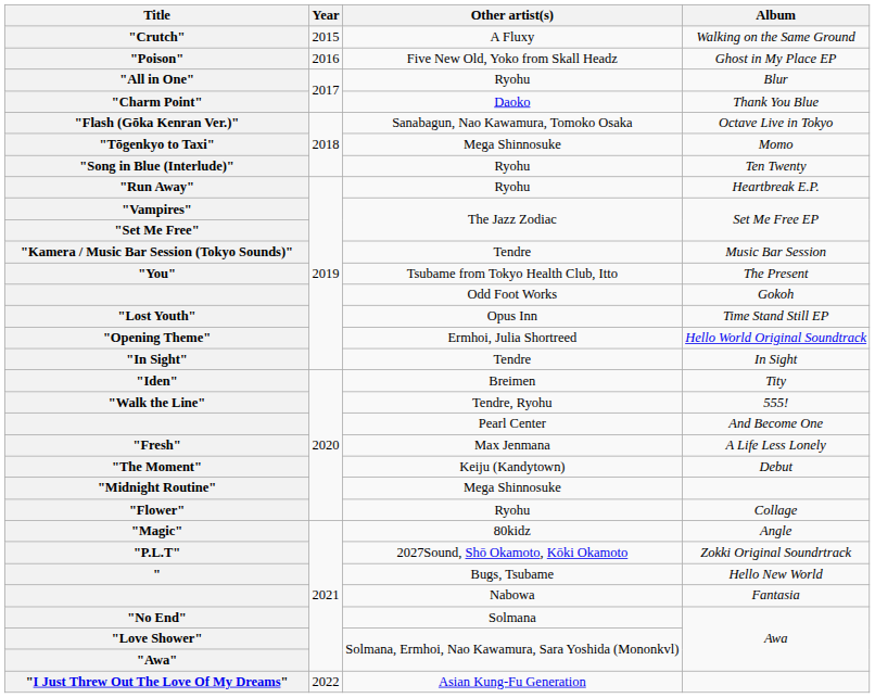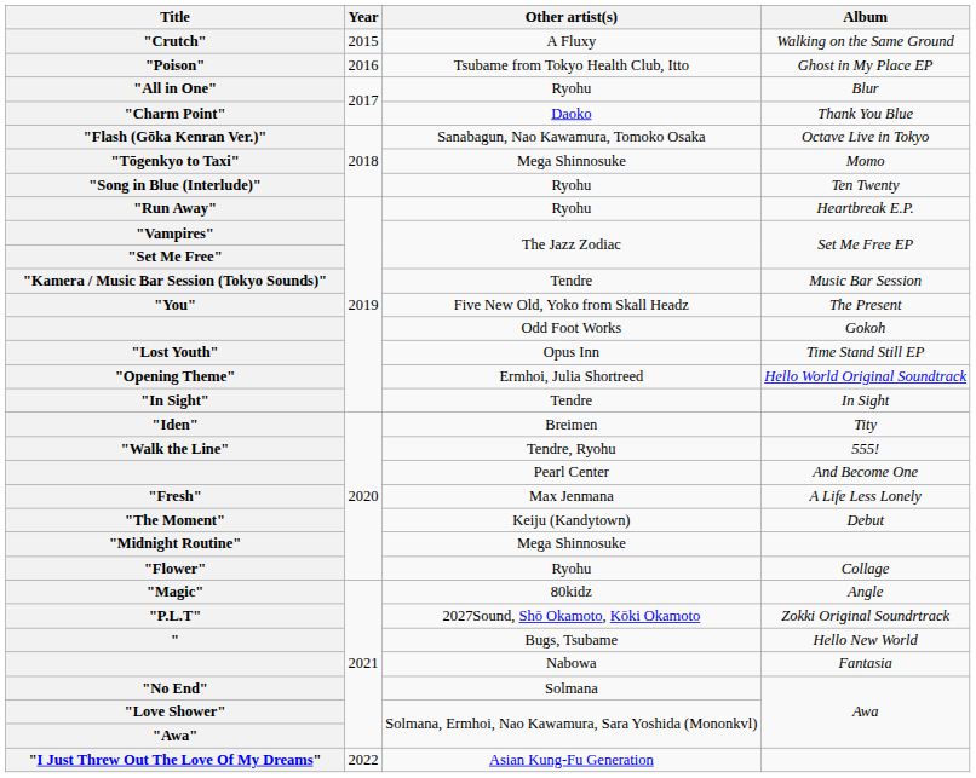"Poison" | Other artist(s): Five New Old, Yoko from Skall Headz -> Tsubame from Tokyo Health Club, Itto
"You" | Other artist(s): Tsubame from Tokyo Health Club, Itto -> Five New Old, Yoko from Skall Headz
